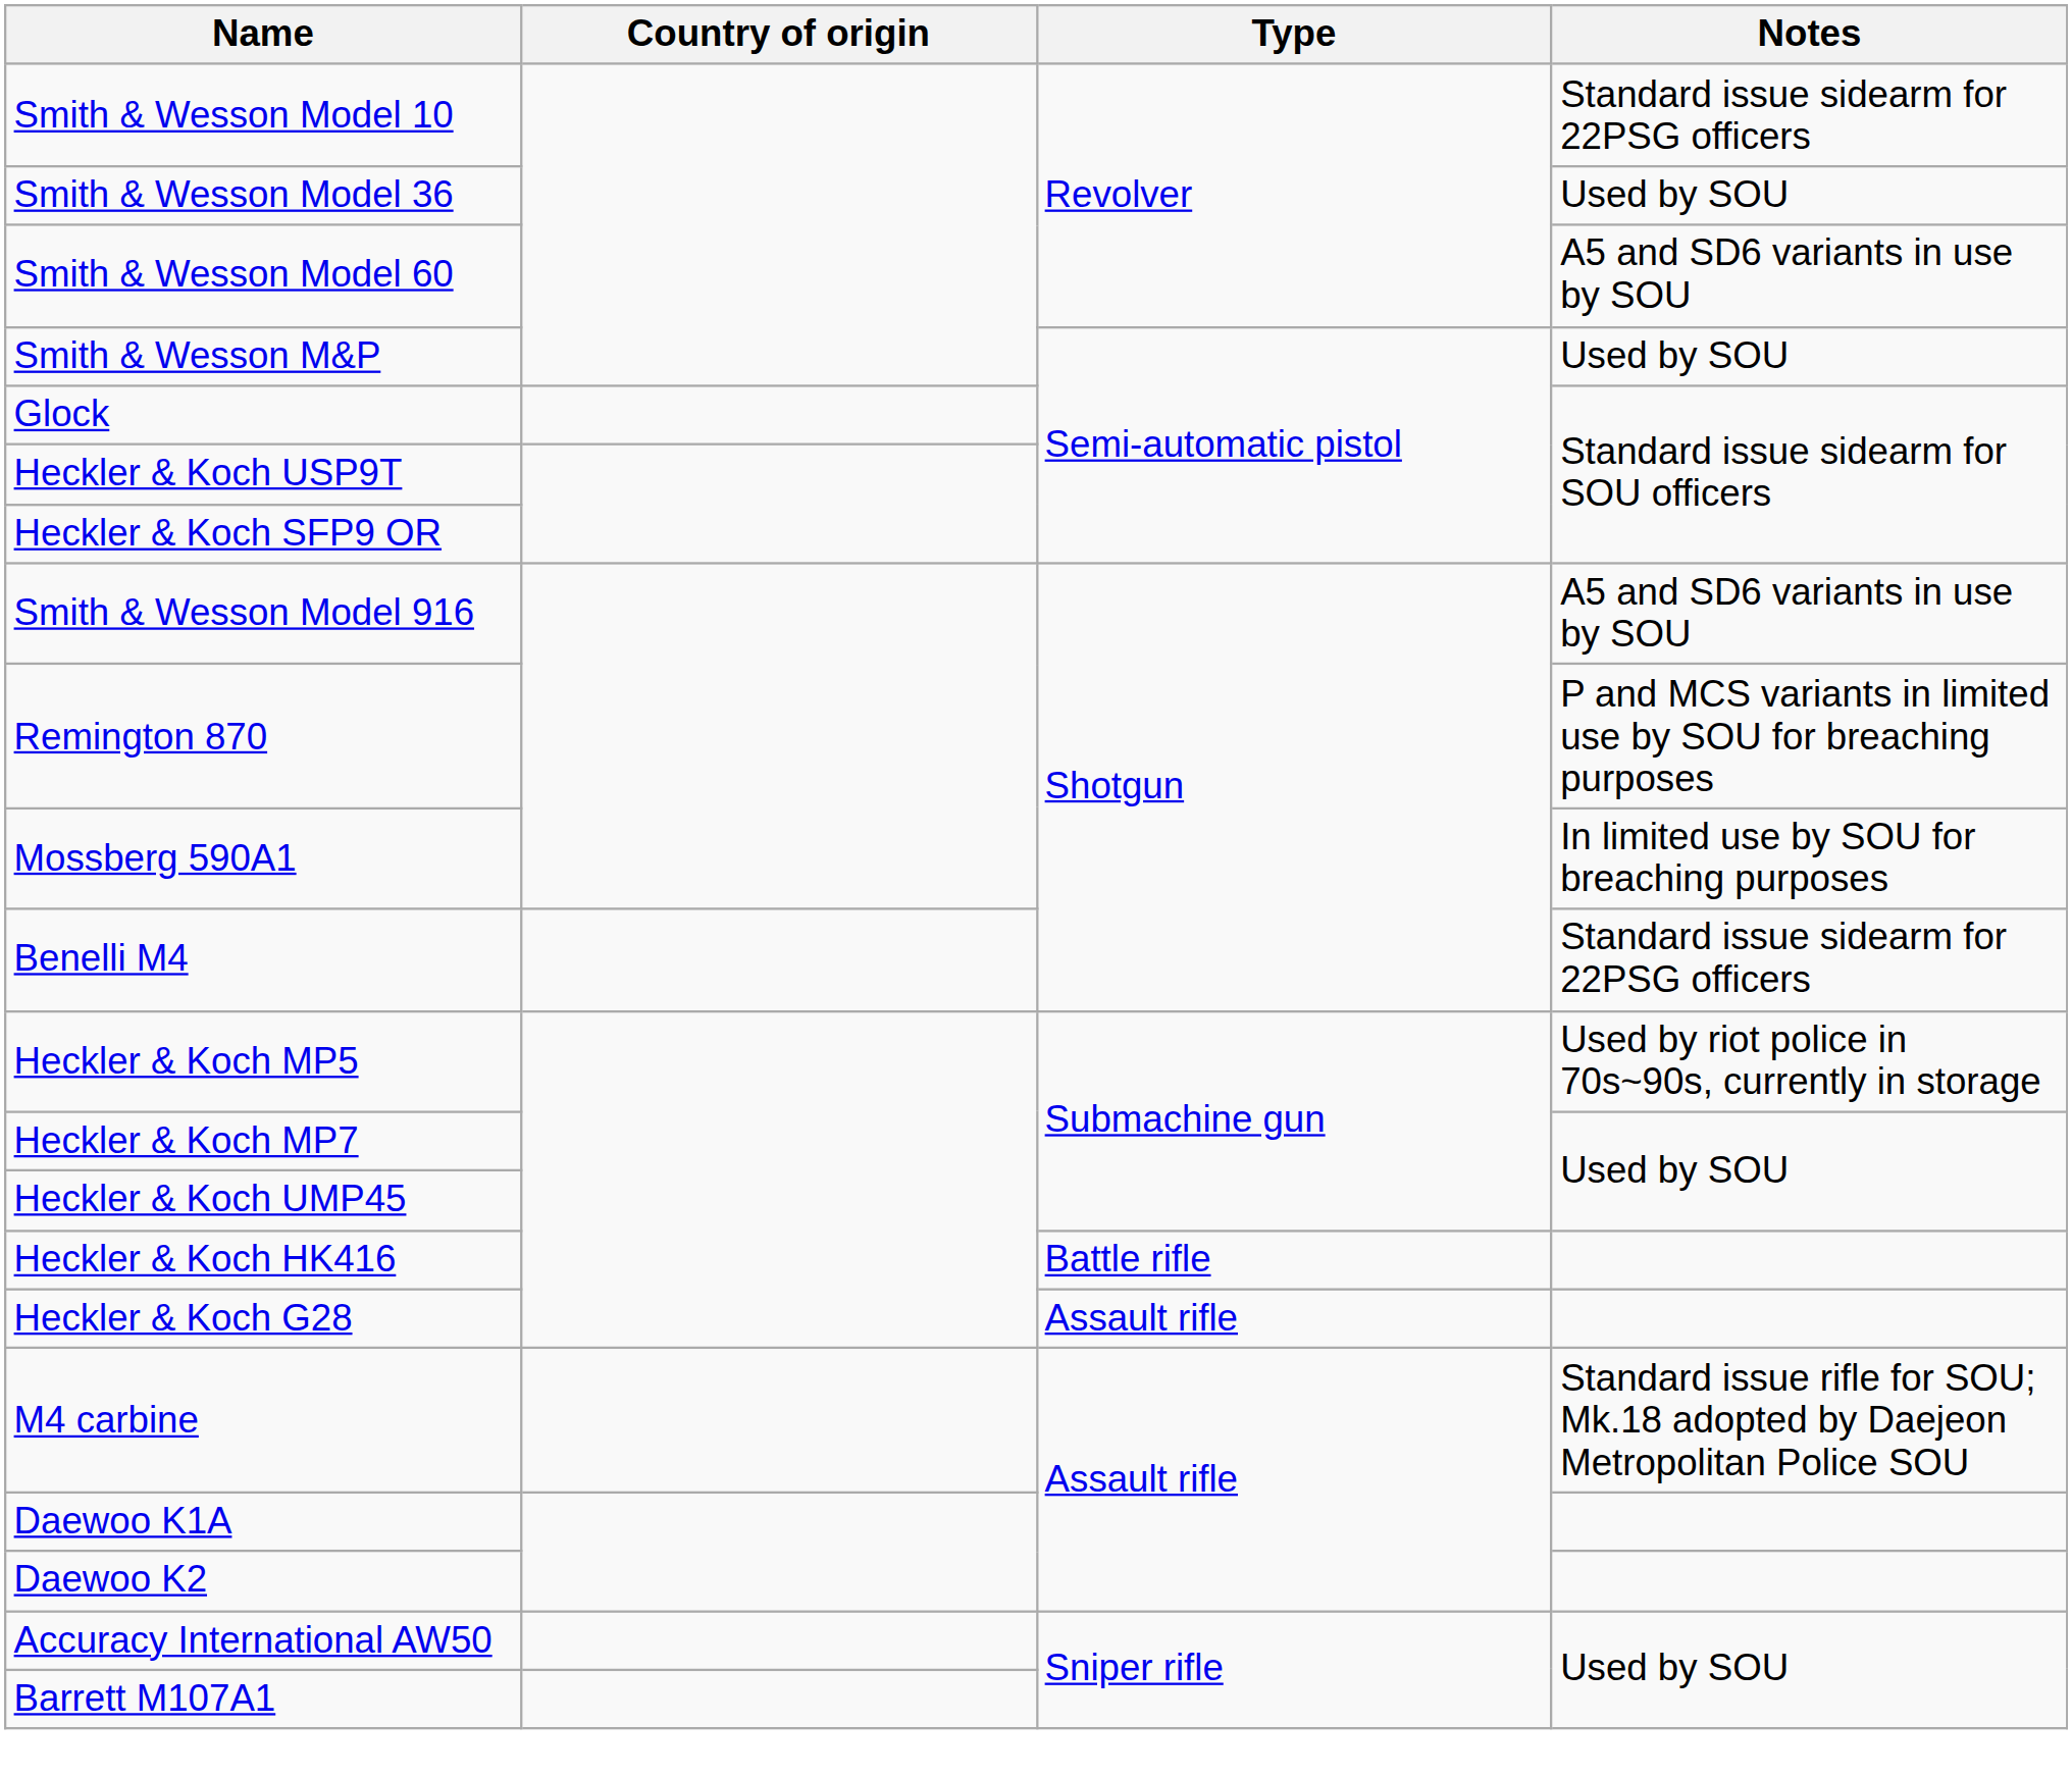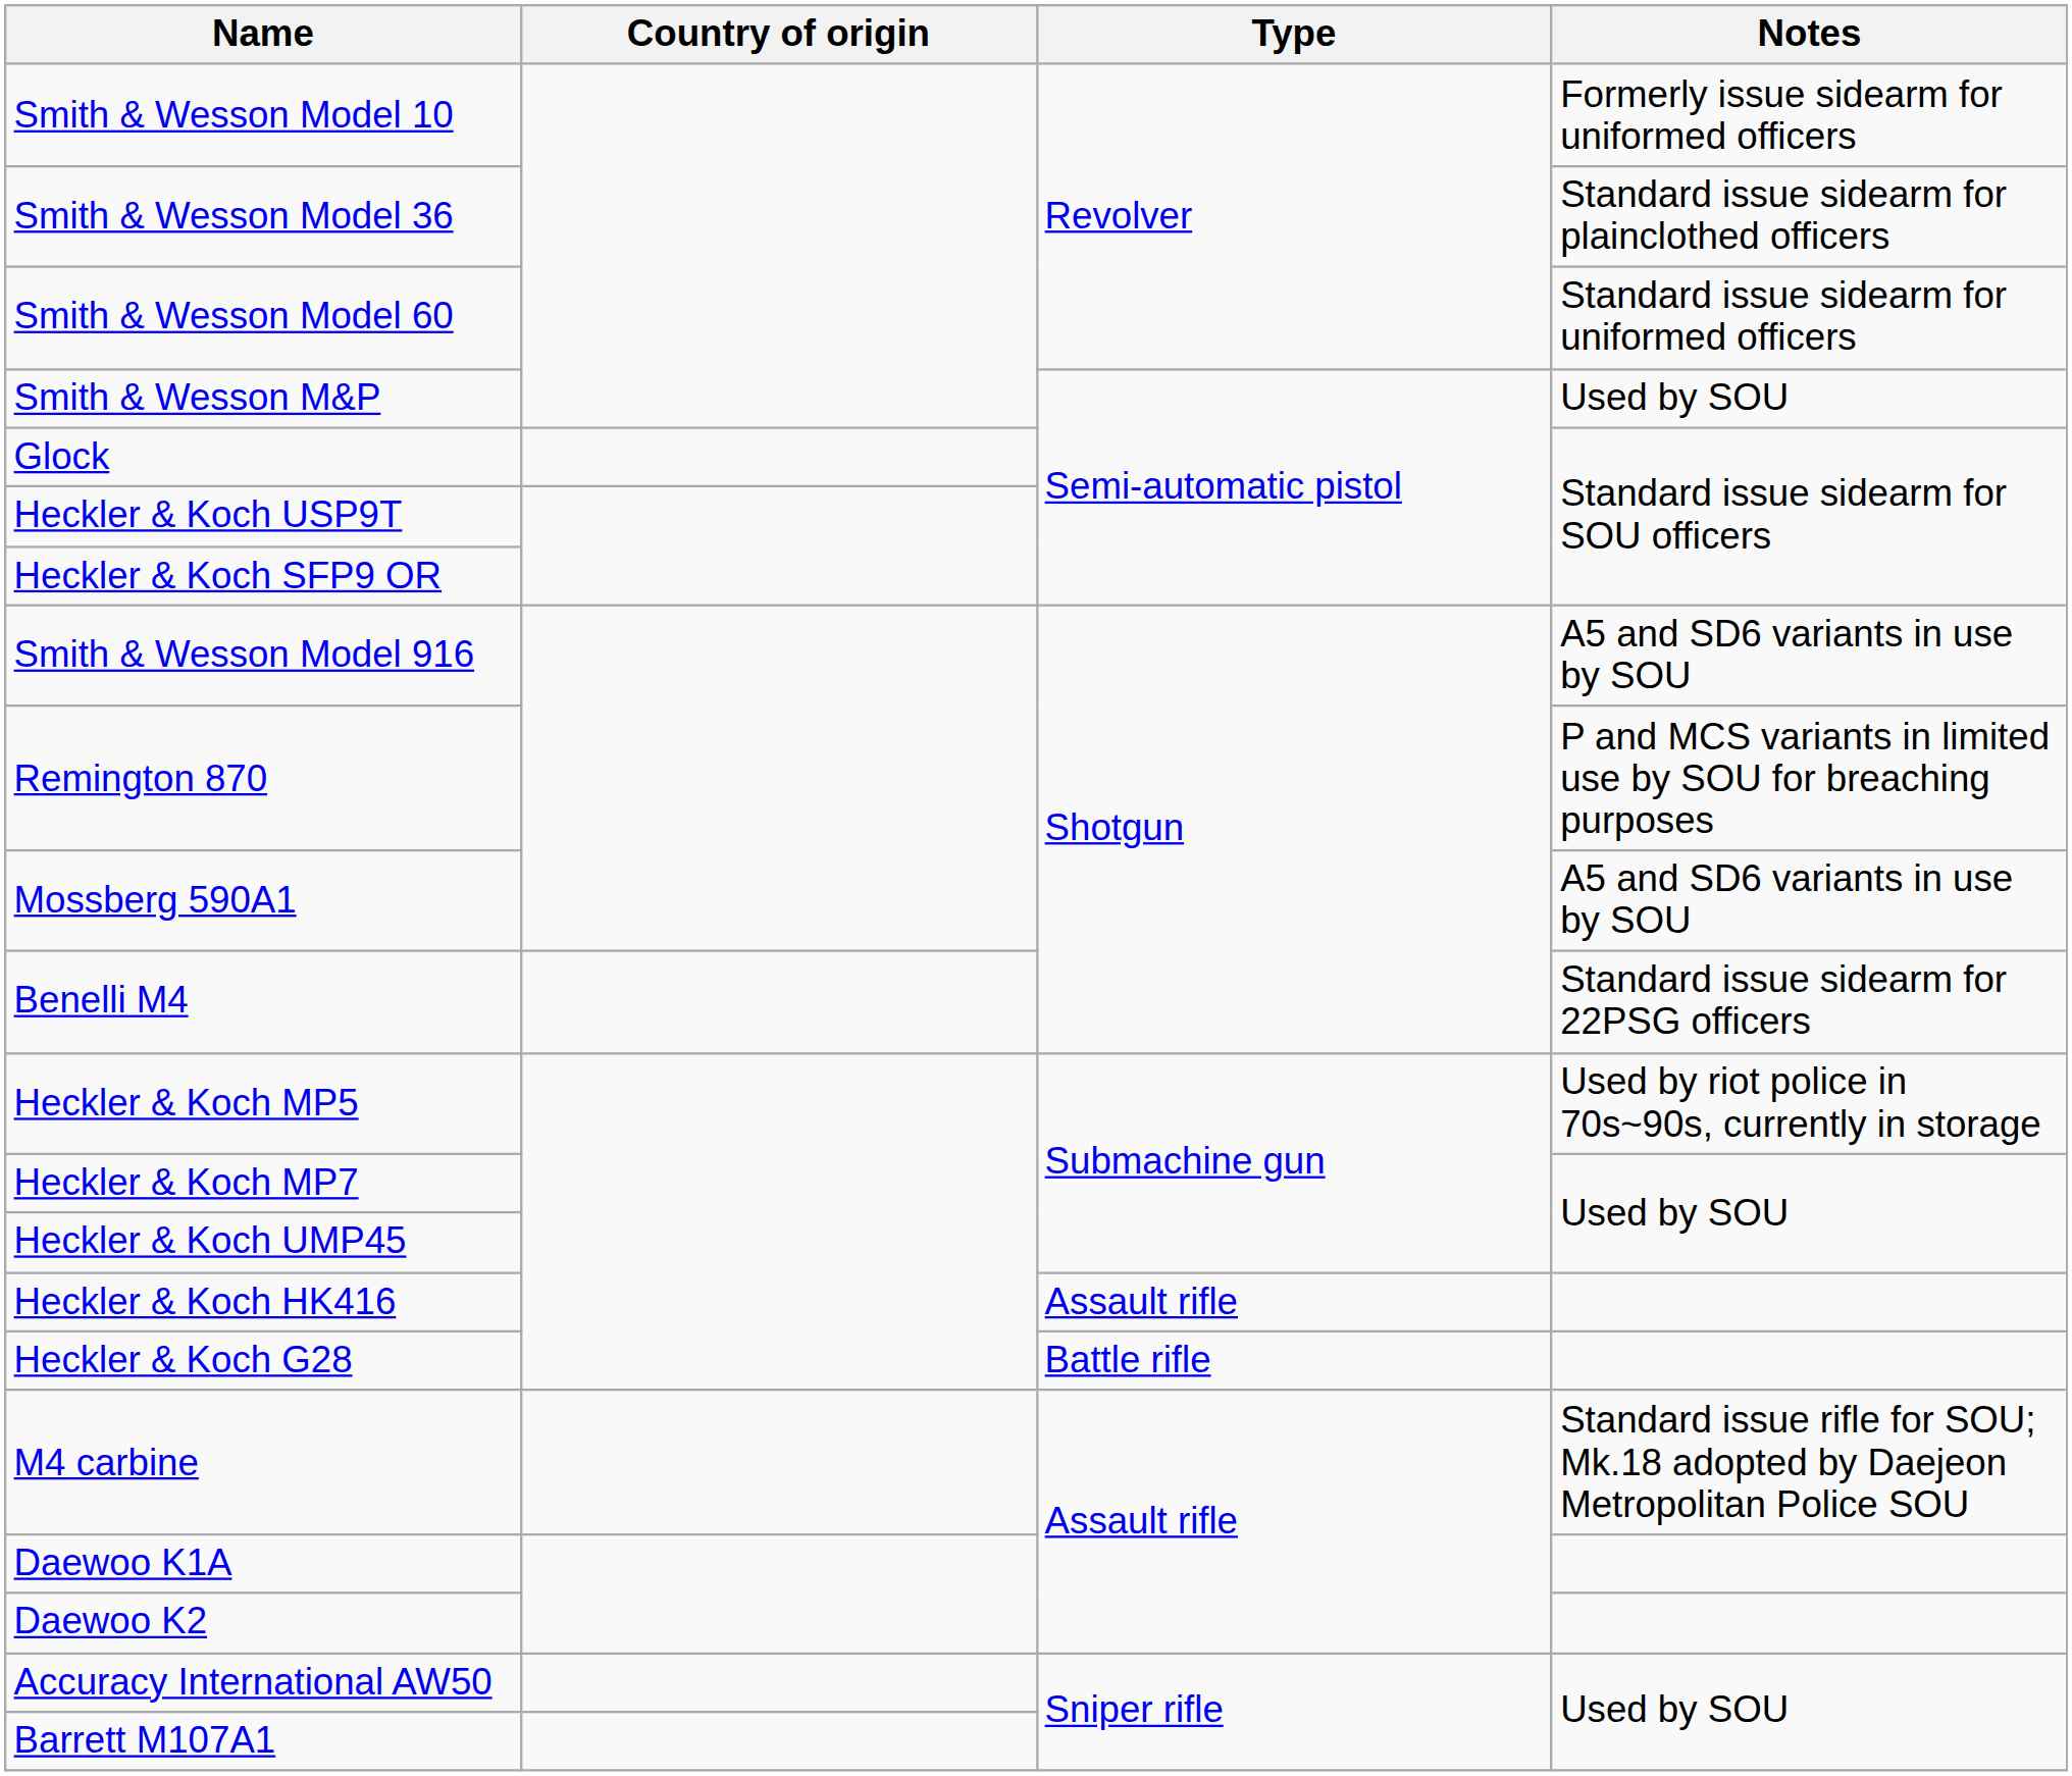Smith & Wesson Model 10 | Notes: Standard issue sidearm for 22PSG officers -> Formerly issue sidearm for uniformed officers
Smith & Wesson Model 36 | Notes: Used by SOU -> Standard issue sidearm for plainclothed officers
Smith & Wesson Model 60 | Notes: A5 and SD6 variants in use by SOU -> Standard issue sidearm for uniformed officers
Mossberg 590A1 | Notes: In limited use by SOU for breaching purposes -> A5 and SD6 variants in use by SOU
Heckler & Koch HK416 | Type: Battle rifle -> Assault rifle
Heckler & Koch G28 | Type: Assault rifle -> Battle rifle
